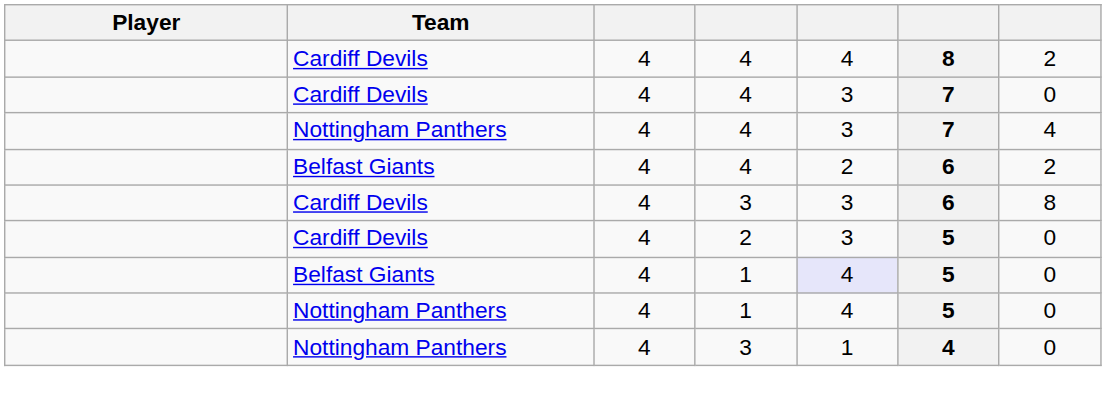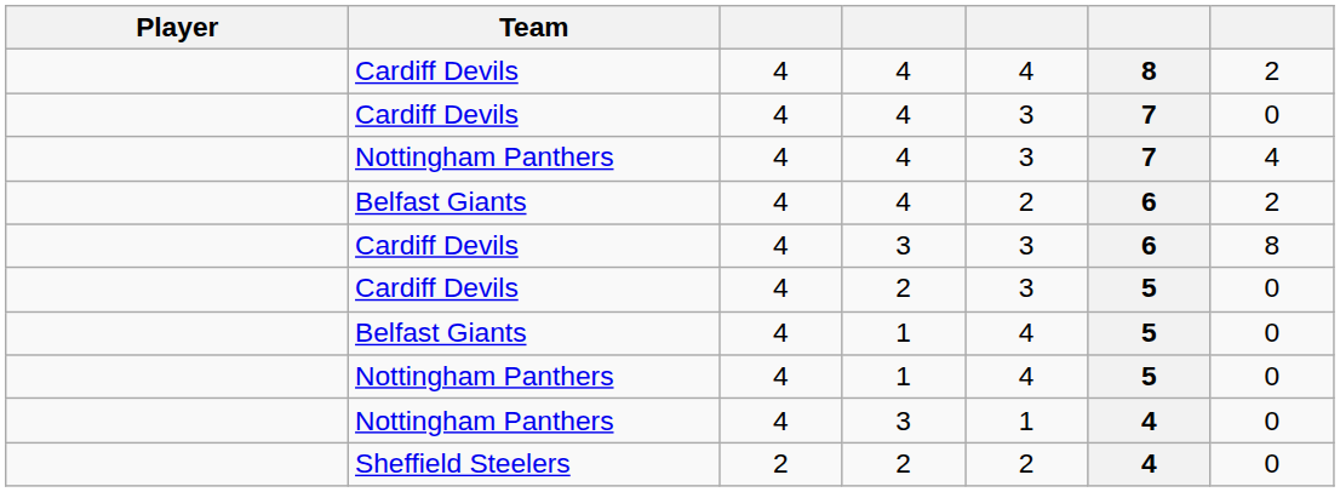Belfast Giants / 1 | column 5: lavender background -> no background
+ row: Sheffield Steelers | 2 | 2 | 2 | 4 | 0
